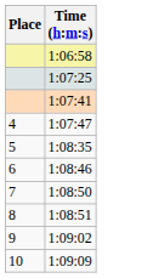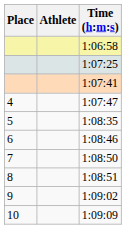+ column: Athlete
